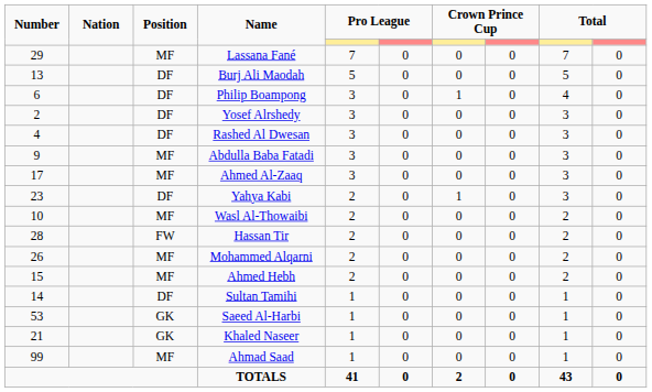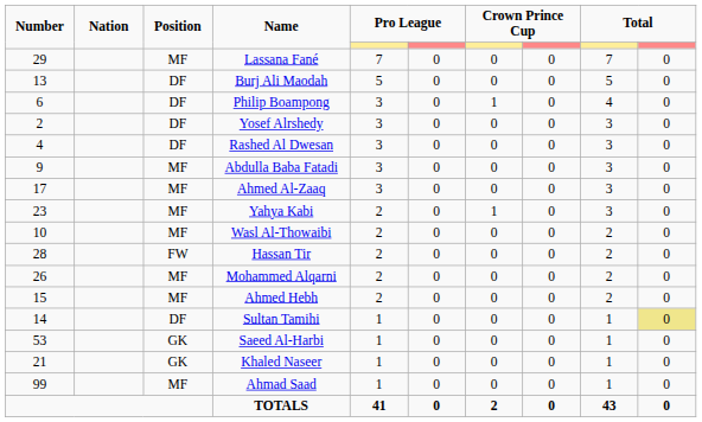Yahya Kabi | Position: DF -> MF
Sultan Tamihi | column 10: no background -> khaki background
